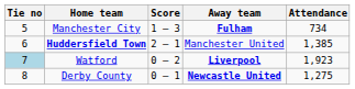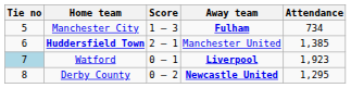Watford | Score: 0 – 2 -> 0 – 1
Derby County | Score: 0 – 1 -> 0 – 2
Derby County | Attendance: 1,275 -> 1,295
